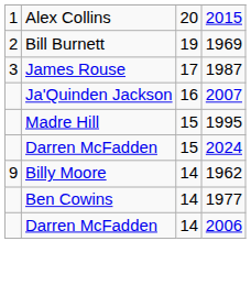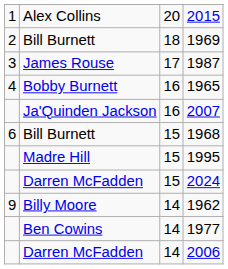1969 | column 3: 19 -> 18
+ row: 4 | Bobby Burnett | 16 | 1965
+ row: 6 | Bill Burnett | 15 | 1968
